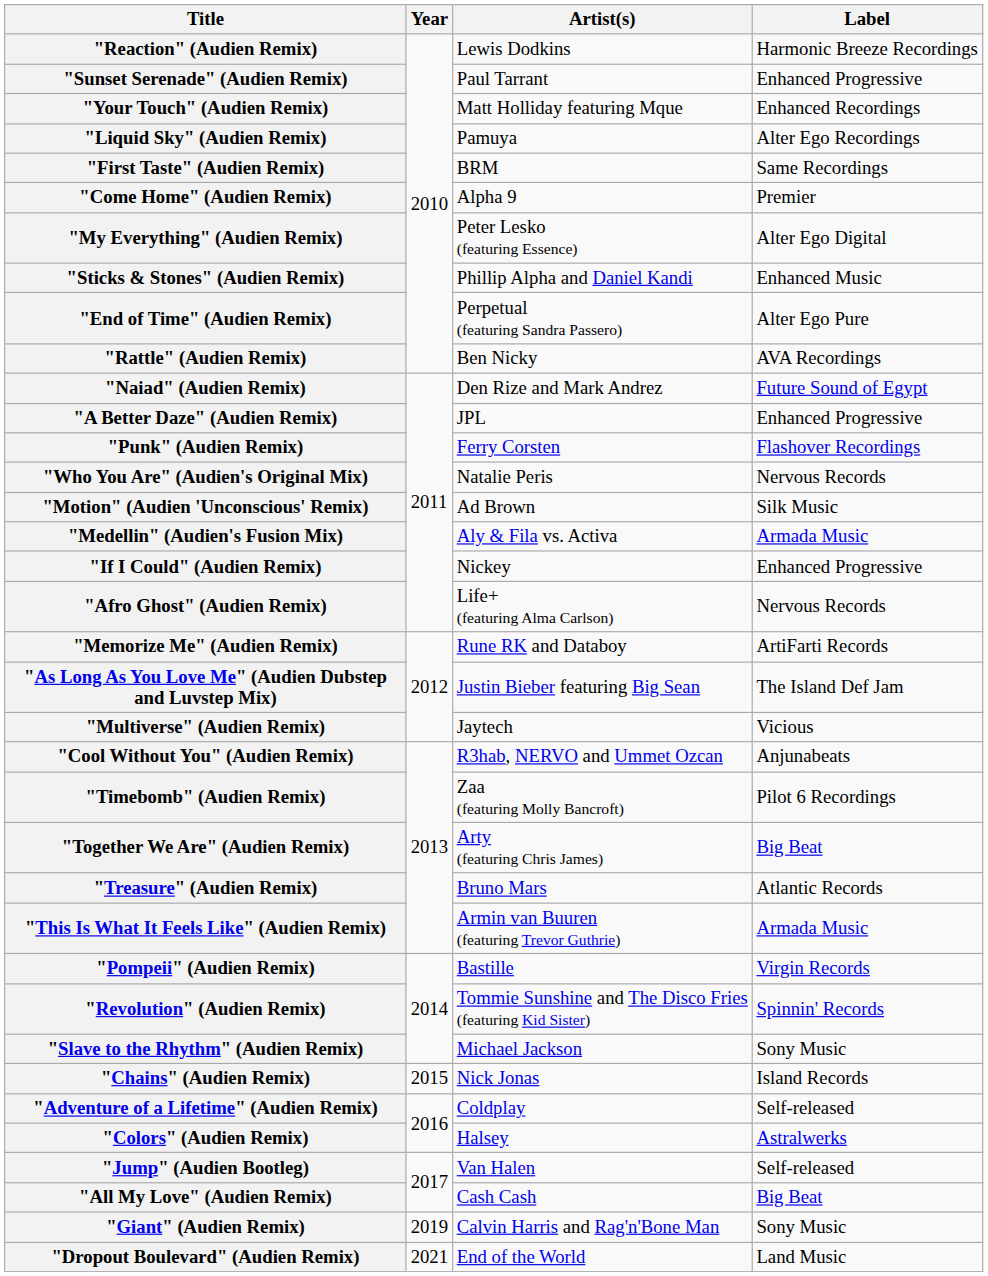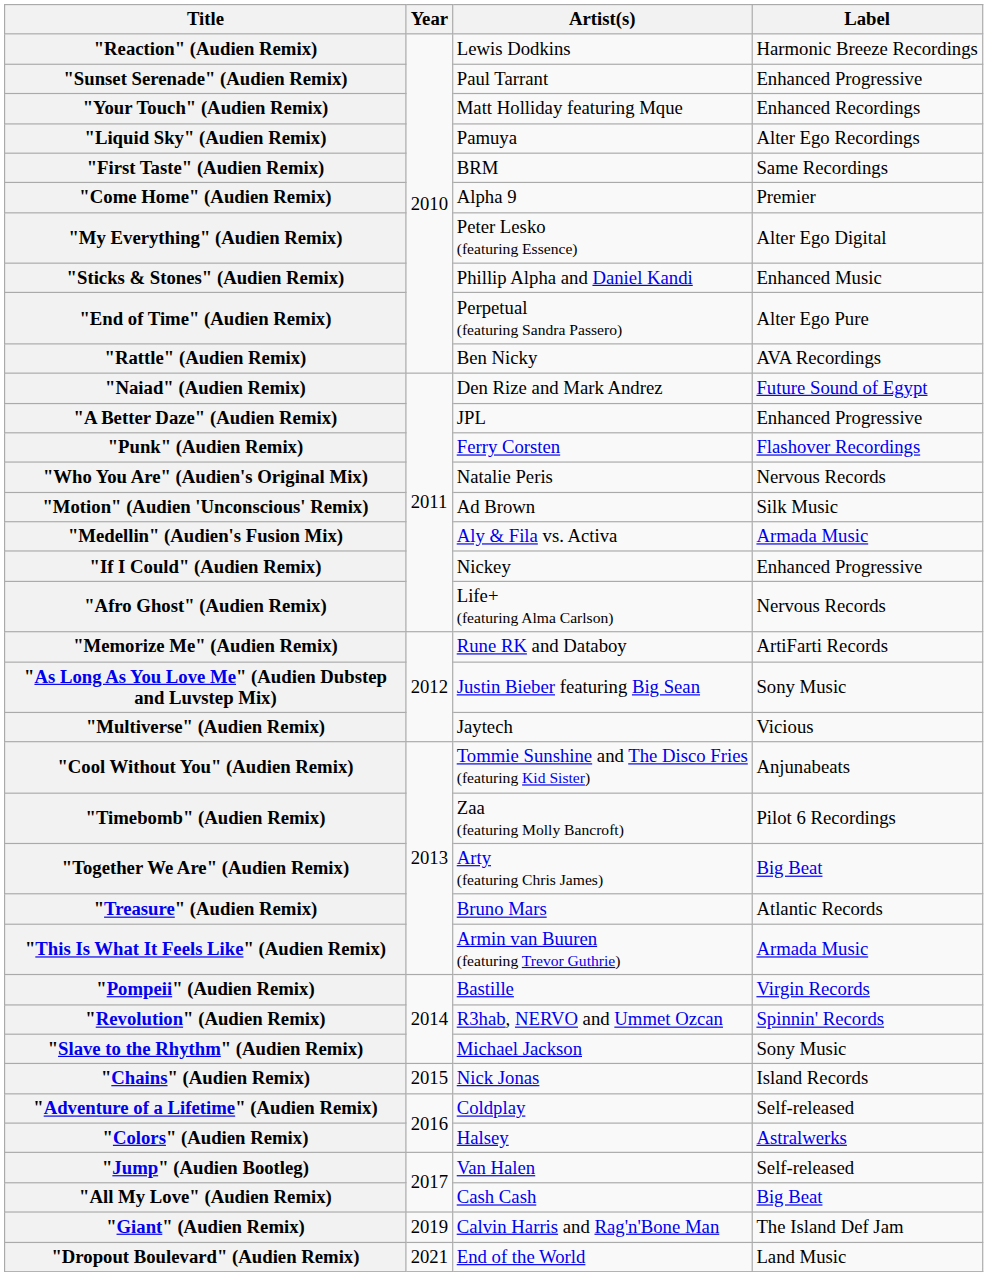"As Long As You Love Me" (Audien Dubstep and Luvstep Mix) | Label: The Island Def Jam -> Sony Music
"Cool Without You" (Audien Remix) | Artist(s): R3hab, NERVO and Ummet Ozcan -> Tommie Sunshine and The Disco Fries (featuring Kid Sister)
"Revolution" (Audien Remix) | Artist(s): Tommie Sunshine and The Disco Fries (featuring Kid Sister) -> R3hab, NERVO and Ummet Ozcan
"Giant" (Audien Remix) | Label: Sony Music -> The Island Def Jam
